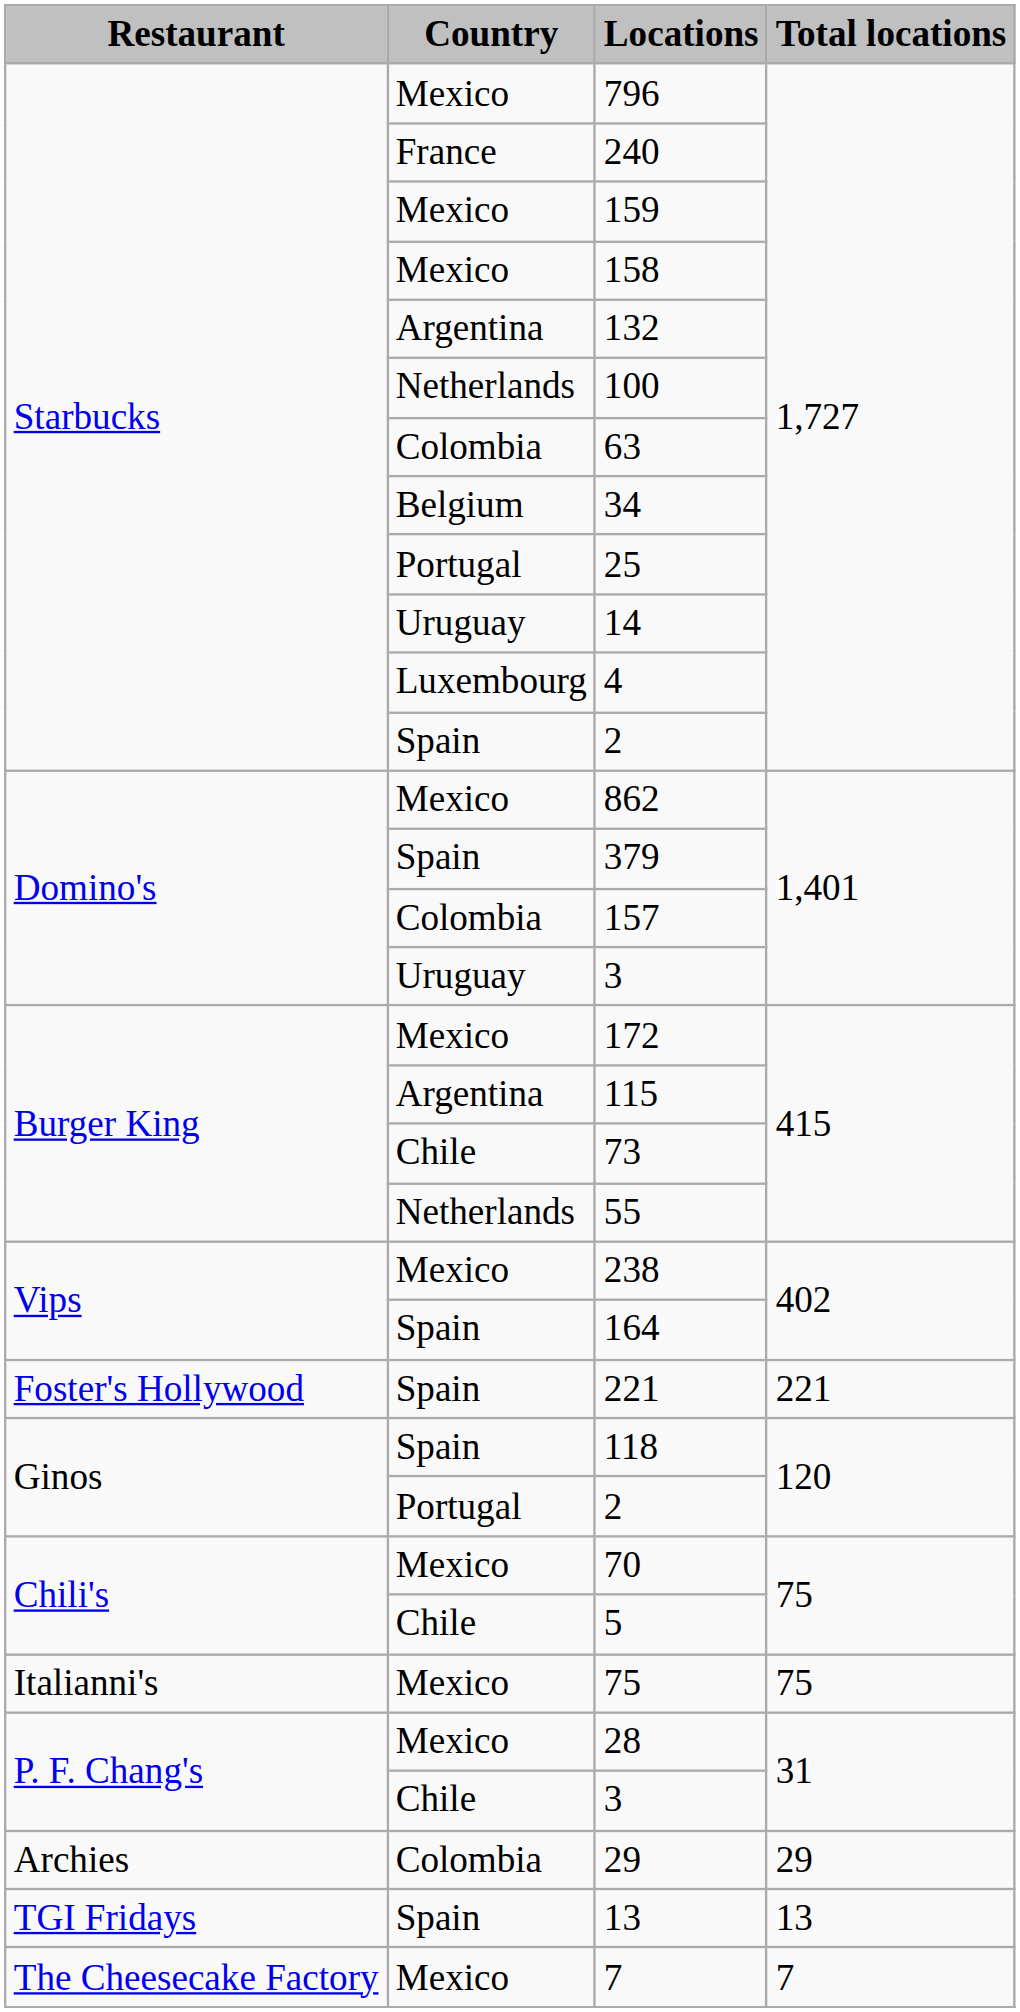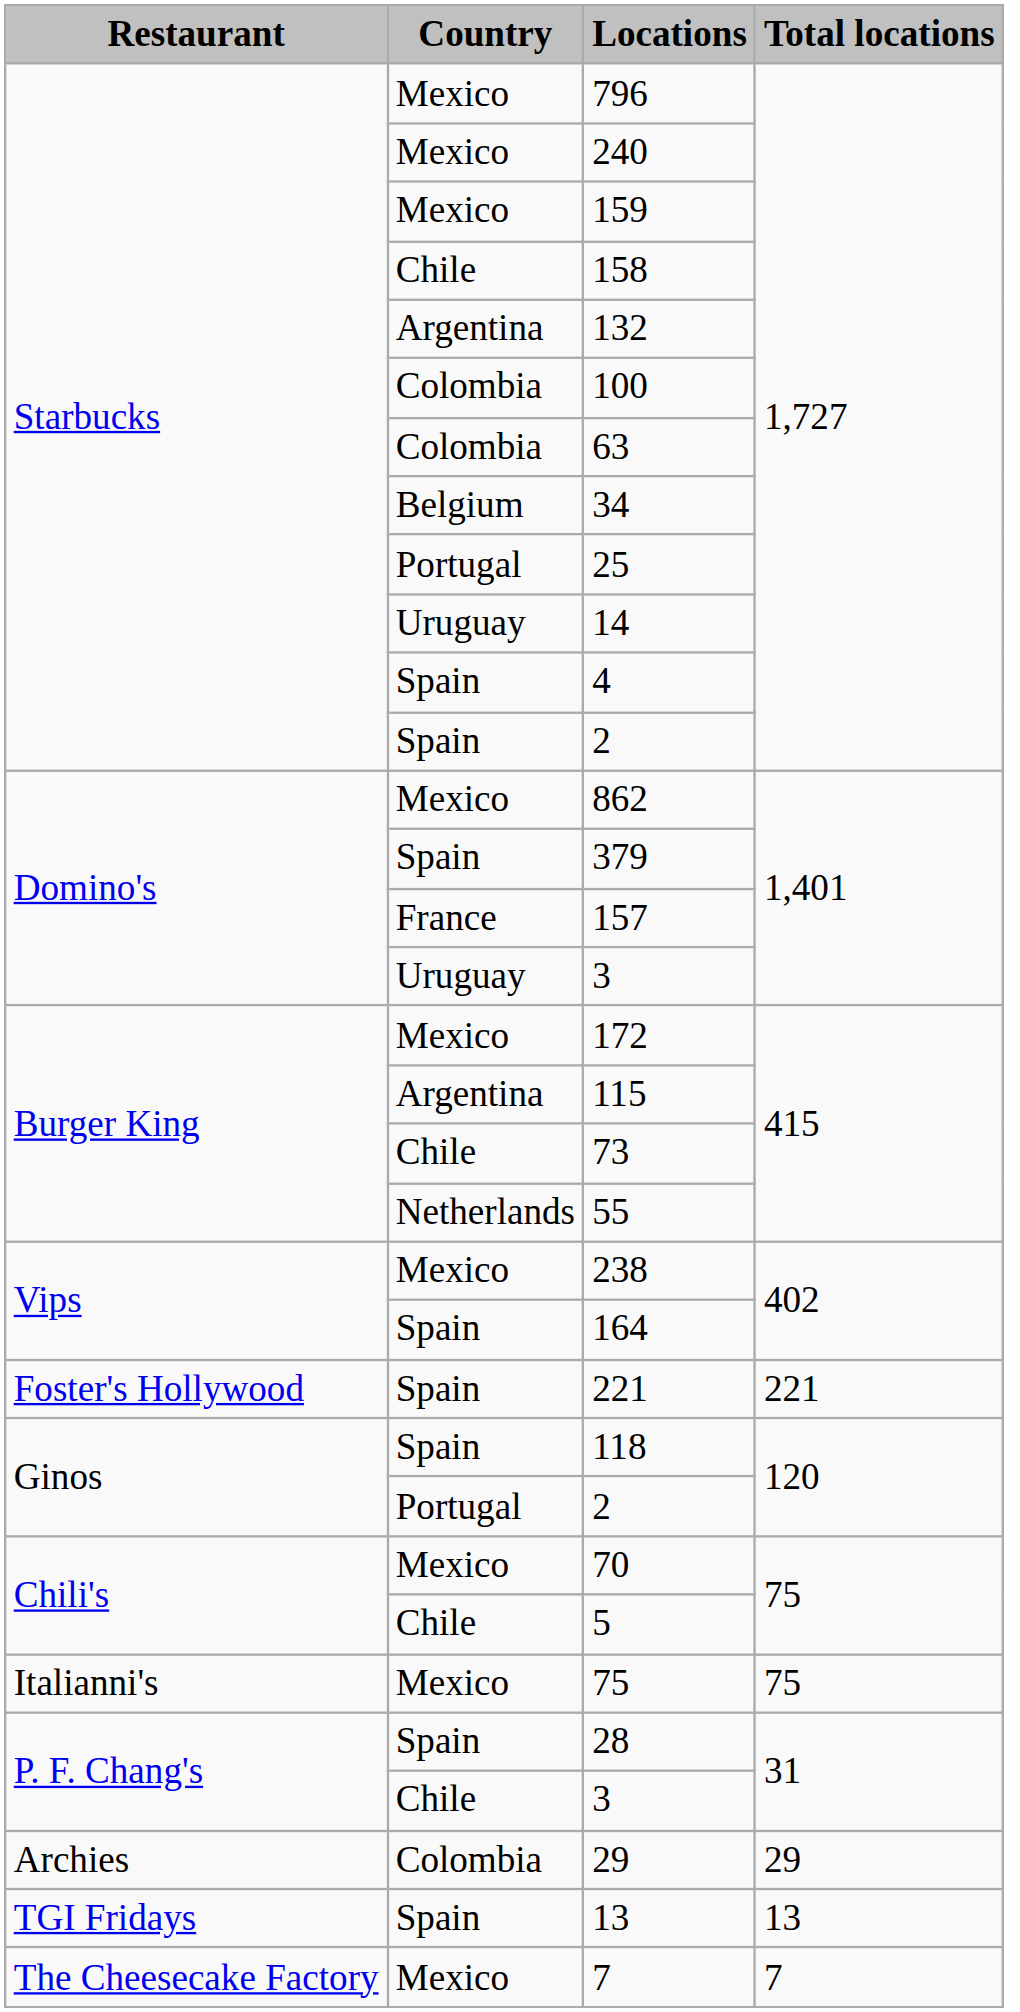240 | Country: France -> Mexico
158 | Country: Mexico -> Chile
100 | Country: Netherlands -> Colombia
4 | Country: Luxembourg -> Spain
157 | Country: Colombia -> France
28 | Country: Mexico -> Spain
